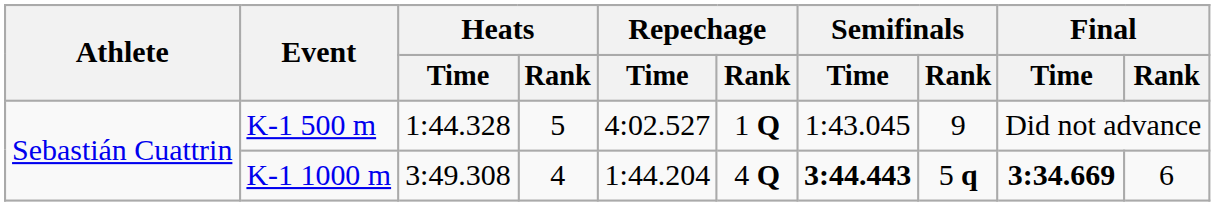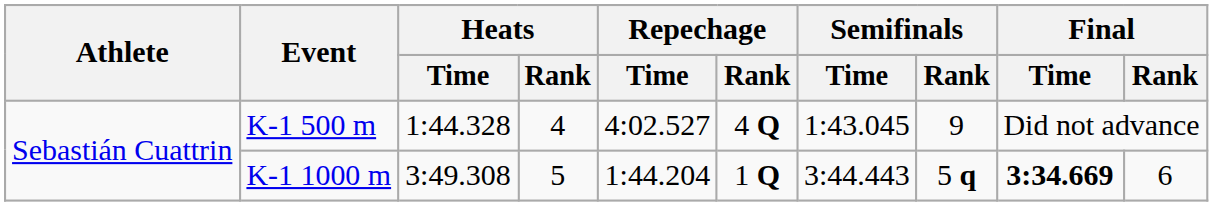K-1 500 m | Heats / Rank: 5 -> 4
K-1 500 m | Repechage / Rank: 1 Q -> 4 Q
K-1 1000 m | Heats / Rank: 4 -> 5
K-1 1000 m | Repechage / Rank: 4 Q -> 1 Q
K-1 1000 m | Semifinals / Time: bold -> normal
